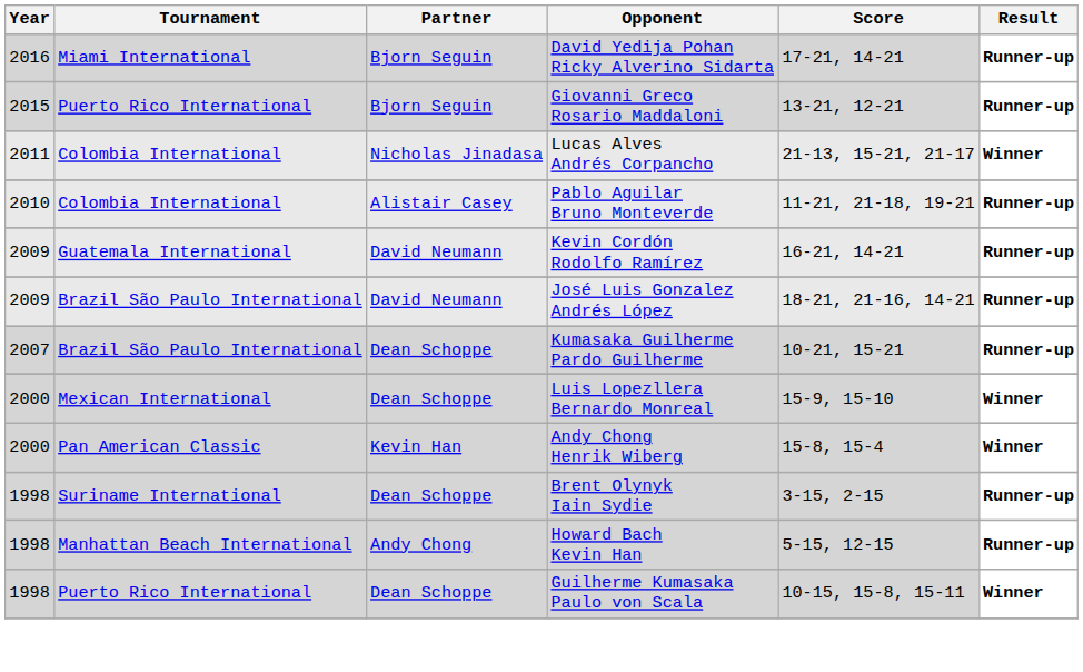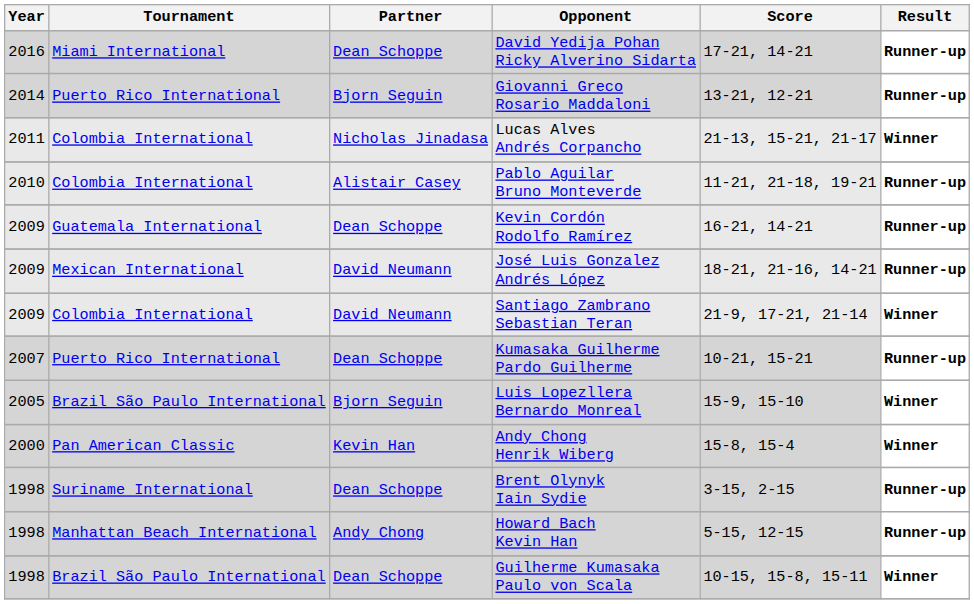David Yedija Pohan Ricky Alverino Sidarta | Partner: Bjorn Seguin -> Dean Schoppe
Giovanni Greco Rosario Maddaloni | Year: 2015 -> 2014
Kevin Cordón Rodolfo Ramírez | Partner: David Neumann -> Dean Schoppe
José Luis Gonzalez Andrés López | Tournament: Brazil São Paulo International -> Mexican International
+ row: 2009 | Colombia International | David Neumann | Santiago Zambrano Sebastian Teran | 21-9, 17-21, 21-14 | Winner
Kumasaka Guilherme Pardo Guilherme | Tournament: Brazil São Paulo International -> Puerto Rico International
Luis Lopezllera Bernardo Monreal | Year: 2000 -> 2005
Luis Lopezllera Bernardo Monreal | Tournament: Mexican International -> Brazil São Paulo International
Luis Lopezllera Bernardo Monreal | Partner: Dean Schoppe -> Bjorn Seguin
Guilherme Kumasaka Paulo von Scala | Tournament: Puerto Rico International -> Brazil São Paulo International
